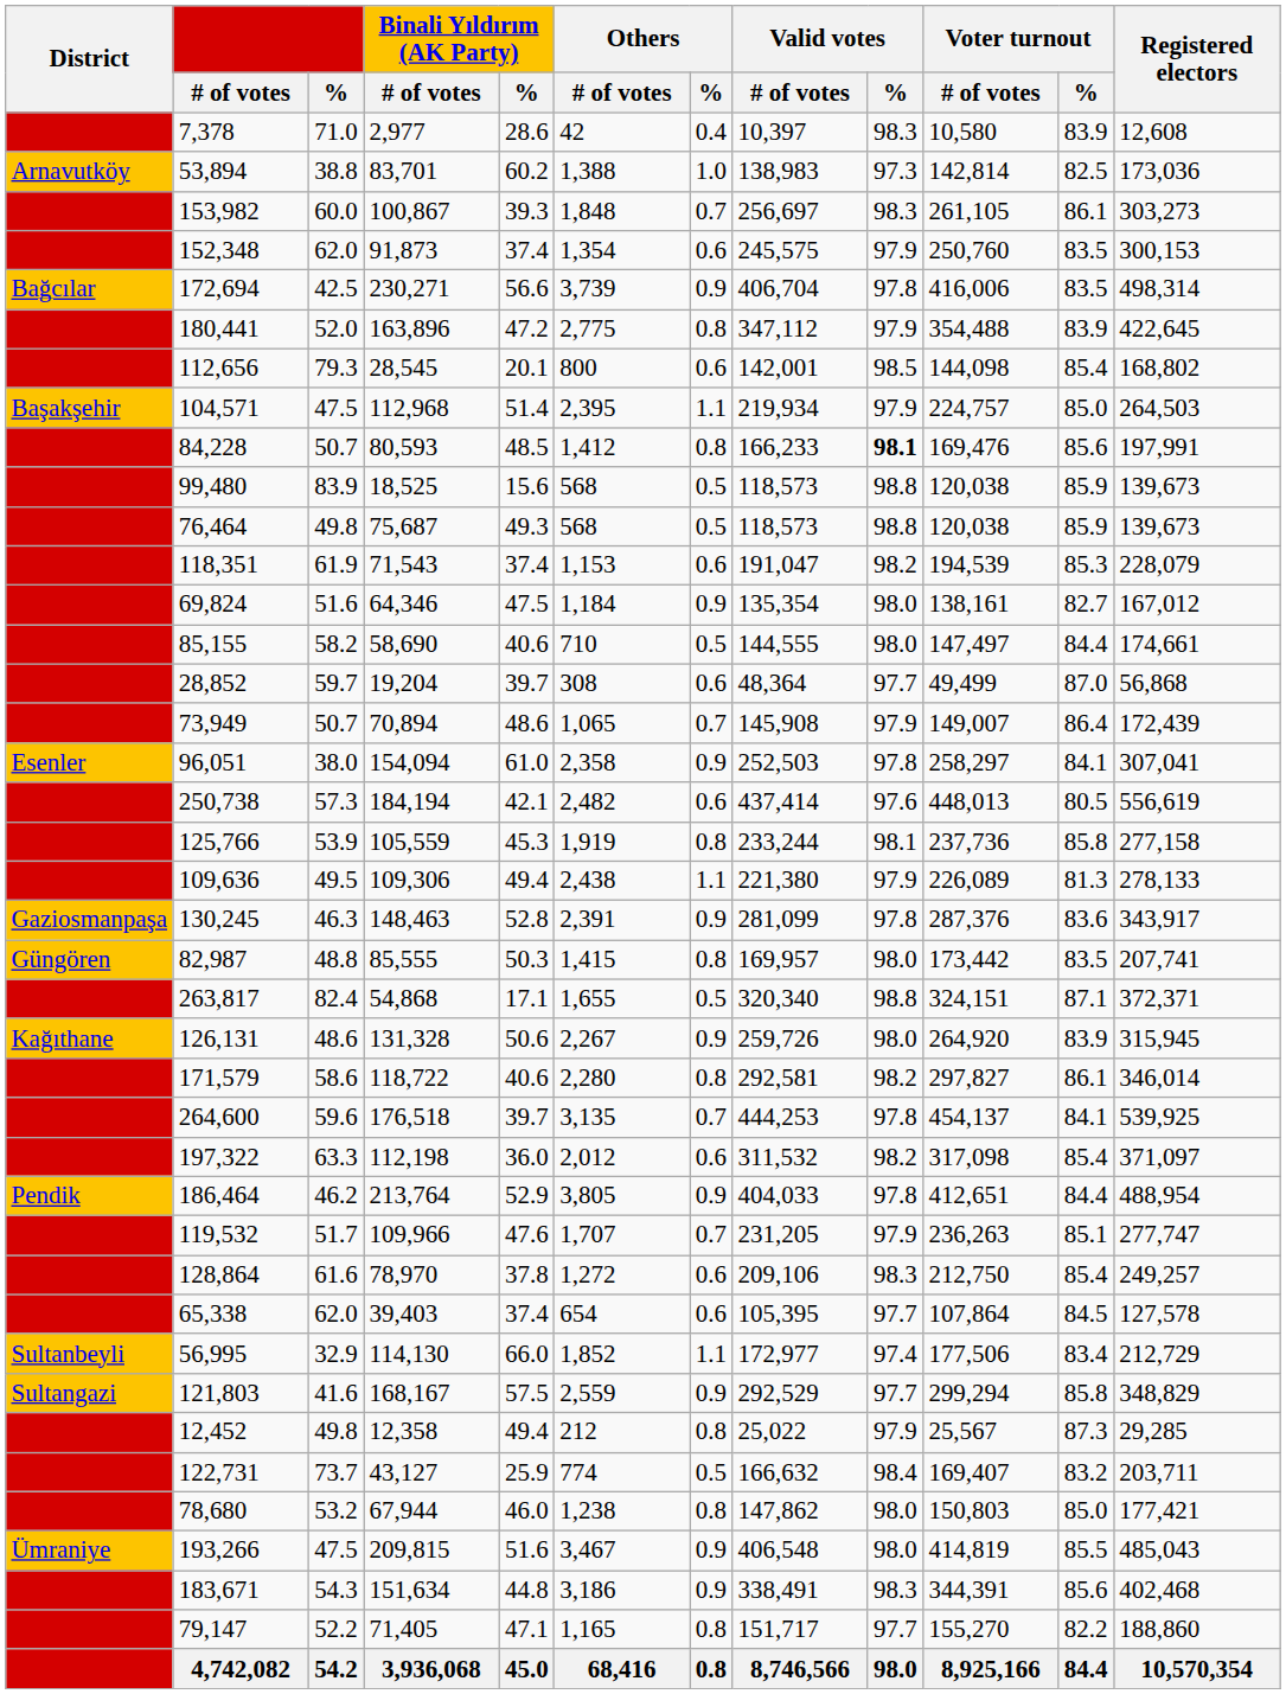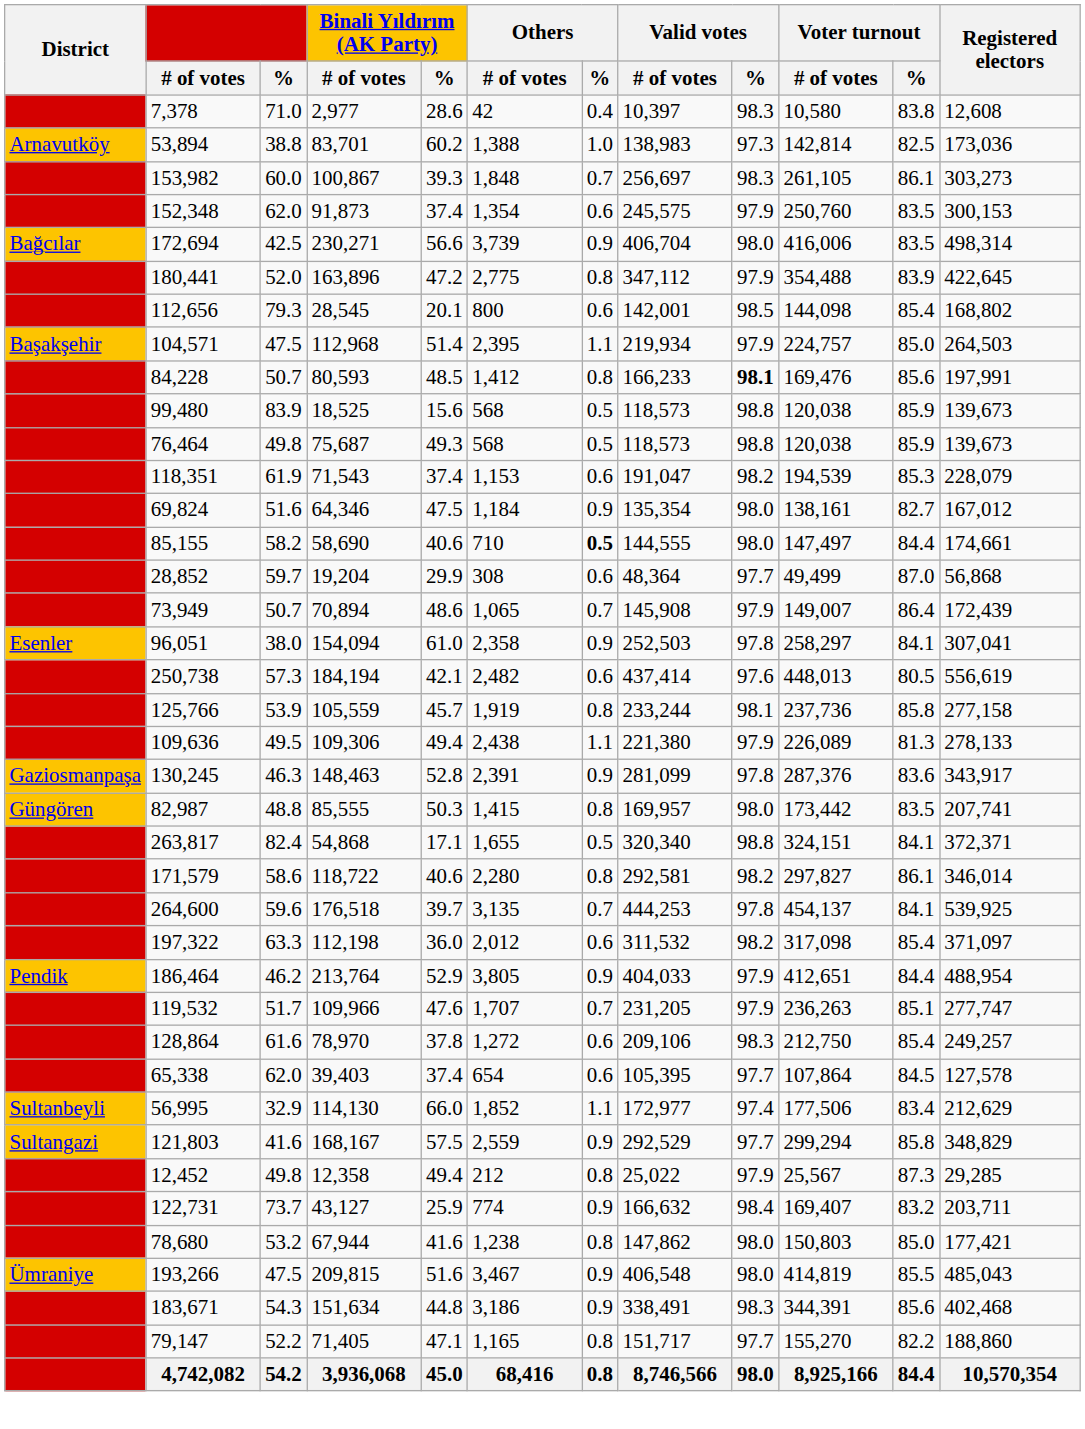7,378 | Voter turnout / %: 83.9 -> 83.8
172,694 | Valid votes / %: 97.8 -> 98.0
85,155 | Others / %: normal -> bold
28,852 | Binali Yıldırım (AK Party) / %: 39.7 -> 29.9
125,766 | Binali Yıldırım (AK Party) / %: 45.3 -> 45.7
263,817 | Voter turnout / %: 87.1 -> 84.1
- row: Kağıthane | 126,131 | 48.6 | 131,328 | 50.6 | 2,267 | 0.9 | 259,726 | 98.0 | 264,920 | 83.9 | 315,945
186,464 | Valid votes / %: 97.8 -> 97.9
56,995 | Registered electors: 212,729 -> 212,629
122,731 | Others / %: 0.5 -> 0.9
78,680 | Binali Yıldırım (AK Party) / %: 46.0 -> 41.6
